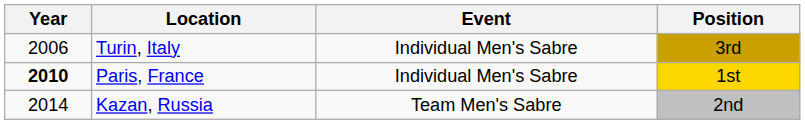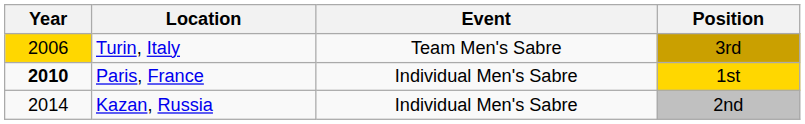Turin, Italy | Year: no background -> gold background
Turin, Italy | Event: Individual Men's Sabre -> Team Men's Sabre
Kazan, Russia | Event: Team Men's Sabre -> Individual Men's Sabre
